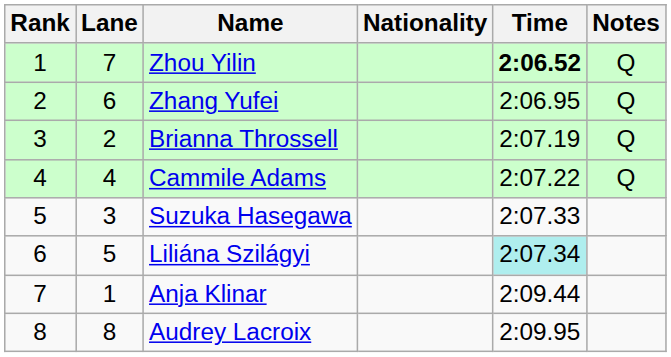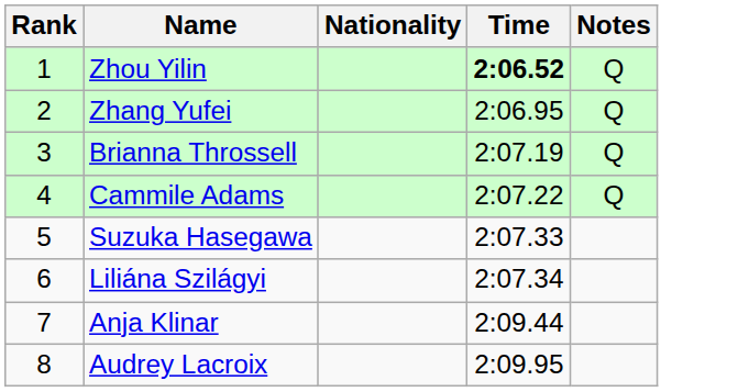- column: Lane | 7 | 6 | 2 | 4 | 3 | 5 | 1 | 8
Liliána Szilágyi | Time: paleturquoise background -> no background
